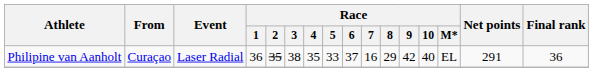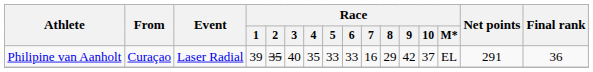Philipine van Aanholt | Race / 1: 36 -> 39
Philipine van Aanholt | Race / 3: 38 -> 40
Philipine van Aanholt | Race / 6: 37 -> 33
Philipine van Aanholt | Race / 10: 40 -> 37
